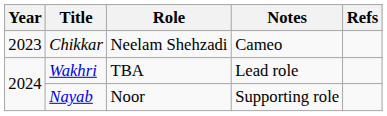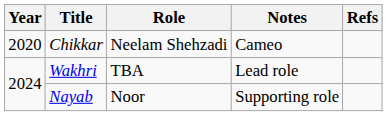Chikkar | Year: 2023 -> 2020
